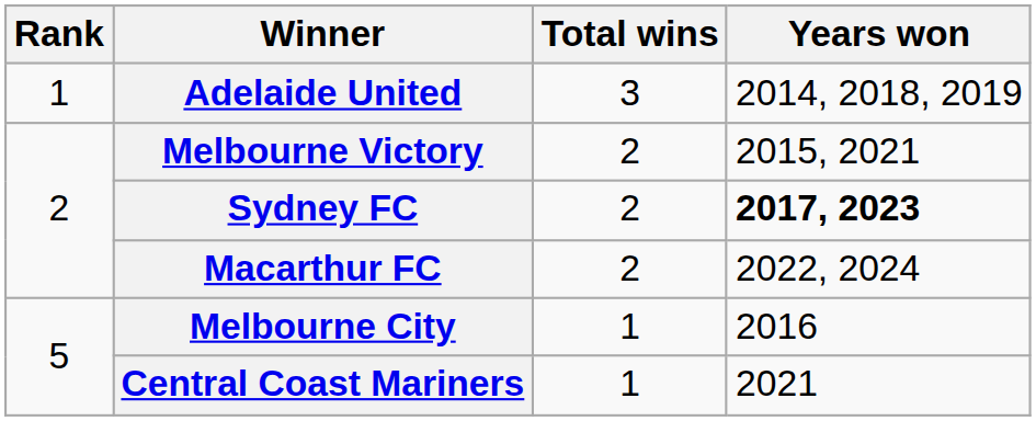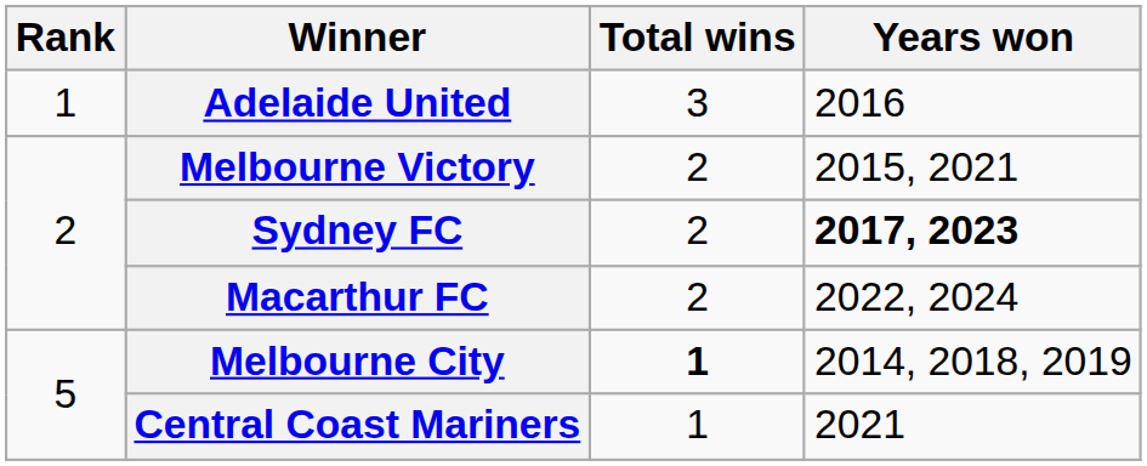Adelaide United | Years won: 2014, 2018, 2019 -> 2016
Melbourne City | Total wins: normal -> bold
Melbourne City | Years won: 2016 -> 2014, 2018, 2019
